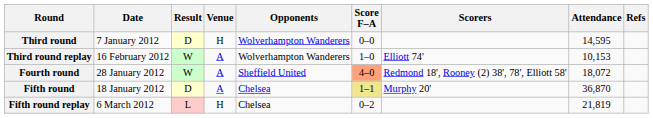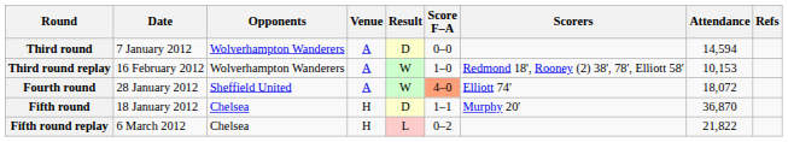columns swapped: Opponents <-> Result
Third round | Venue: H -> A
Third round | Attendance: 14,595 -> 14,594
Third round replay | Scorers: Elliott 74' -> Redmond 18', Rooney (2) 38', 78', Elliott 58'
Fourth round | Scorers: Redmond 18', Rooney (2) 38', 78', Elliott 58' -> Elliott 74'
Fifth round | Venue: A -> H
Fifth round | Score F–A: khaki background -> no background
Fifth round replay | Attendance: 21,819 -> 21,822
